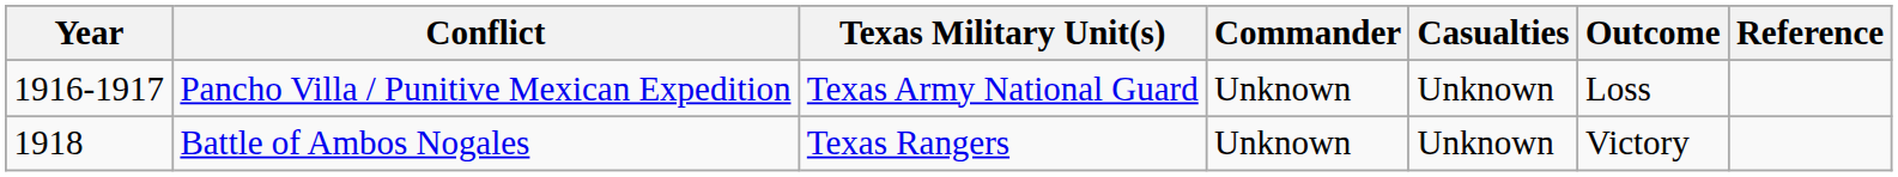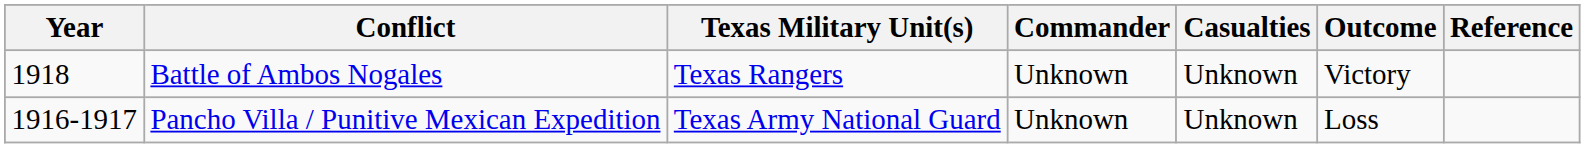rows swapped: Pancho Villa / Punitive Mexican Expedition <-> Battle of Ambos Nogales
